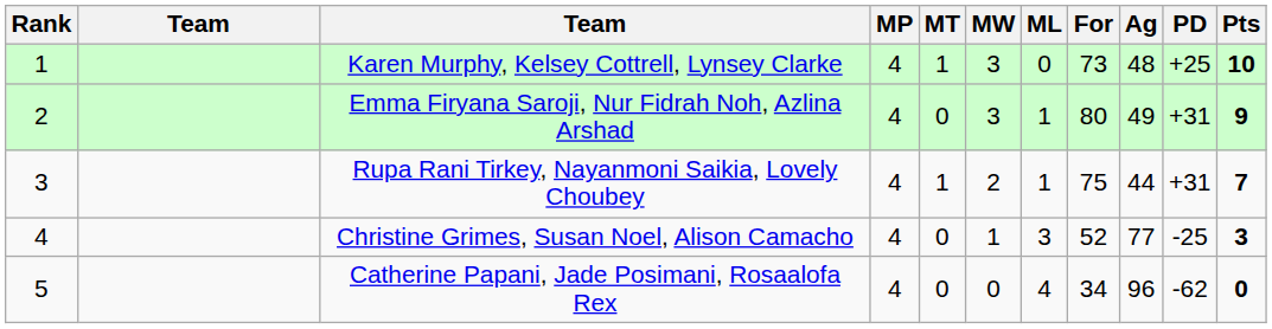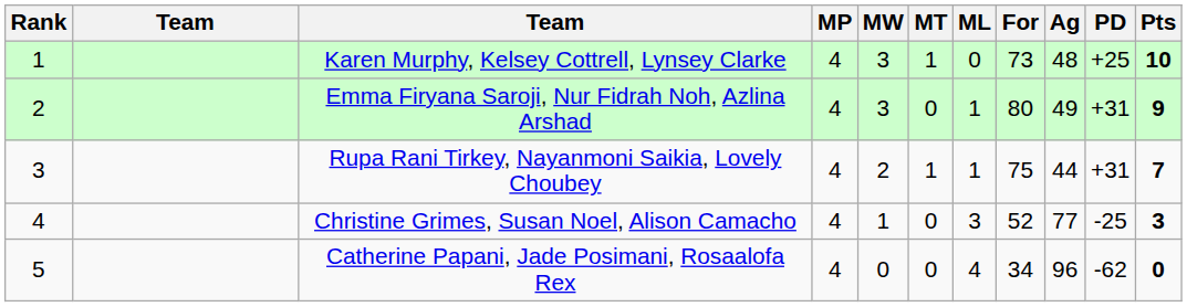columns swapped: MW <-> MT
